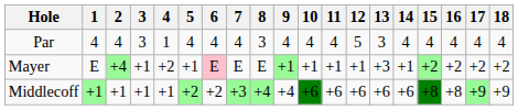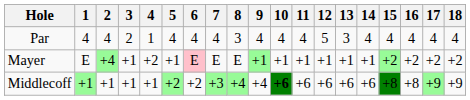Par | 3: 3 -> 2
Mayer | 13: +3 -> +1
Middlecoff | 10: normal -> bold
